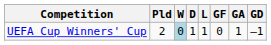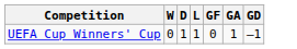- column: Pld | 2
UEFA Cup Winners' Cup | W: lightblue background -> no background
